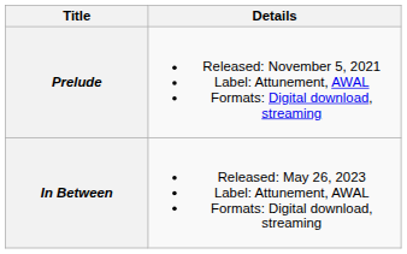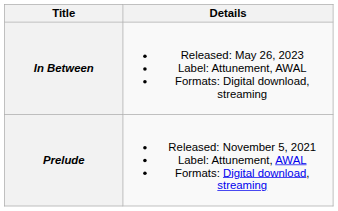rows swapped: Prelude <-> In Between
